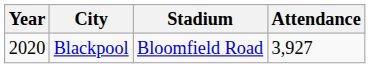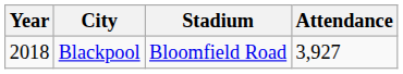Blackpool | Year: 2020 -> 2018
